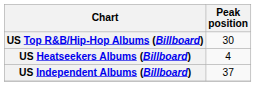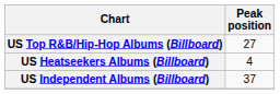US Top R&B/Hip-Hop Albums (Billboard) | Peak position: 30 -> 27
